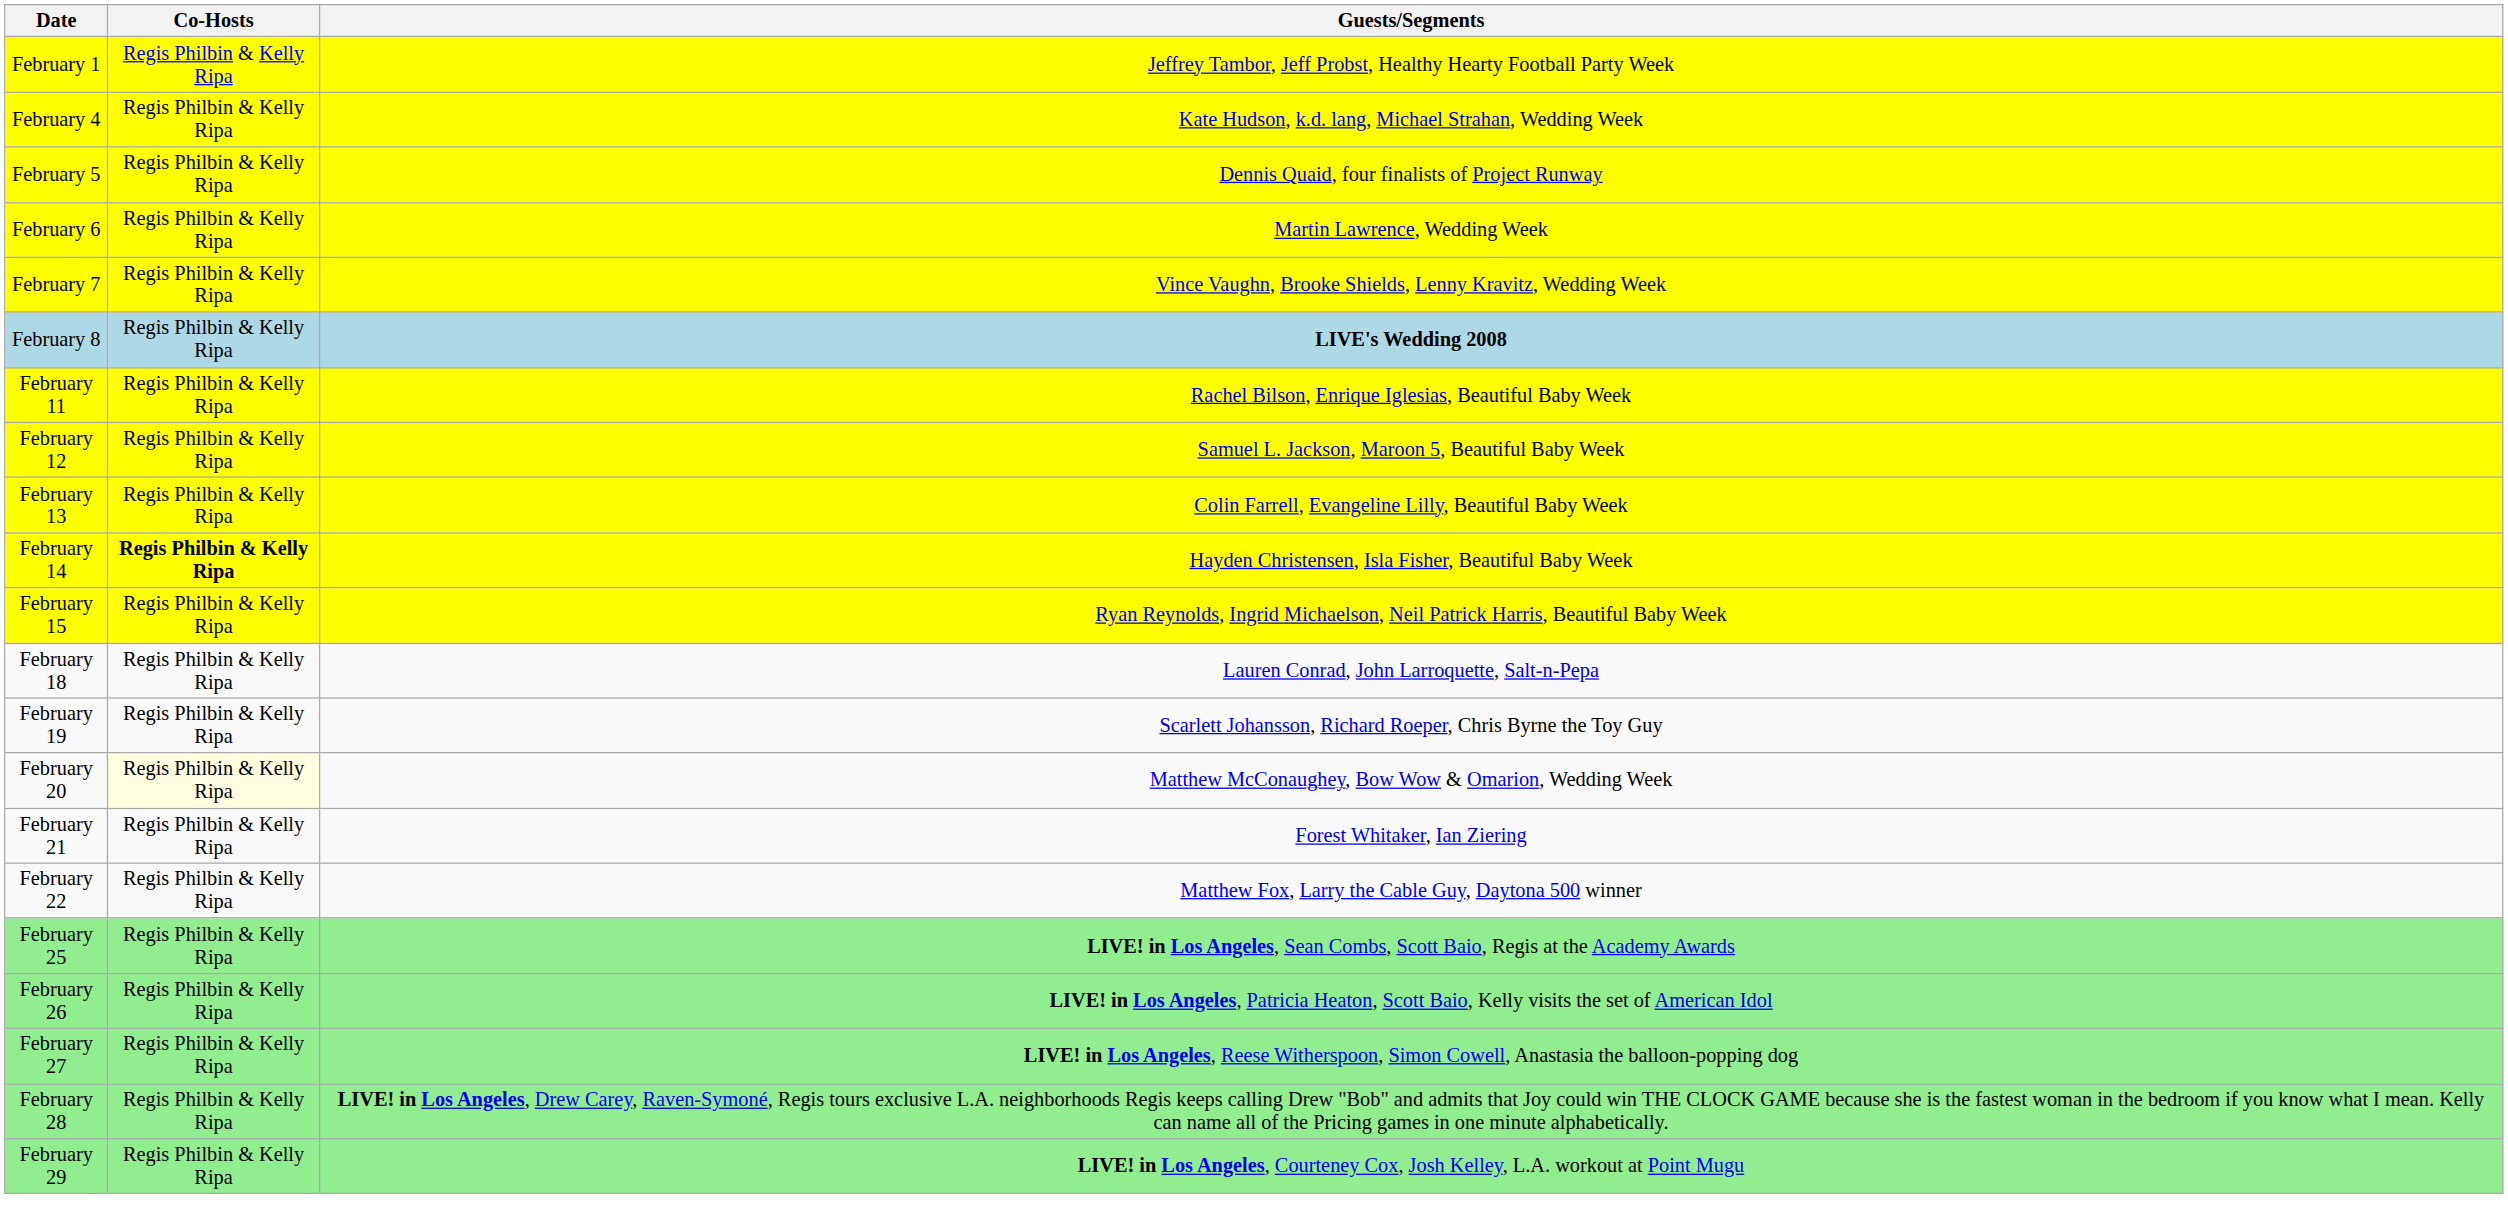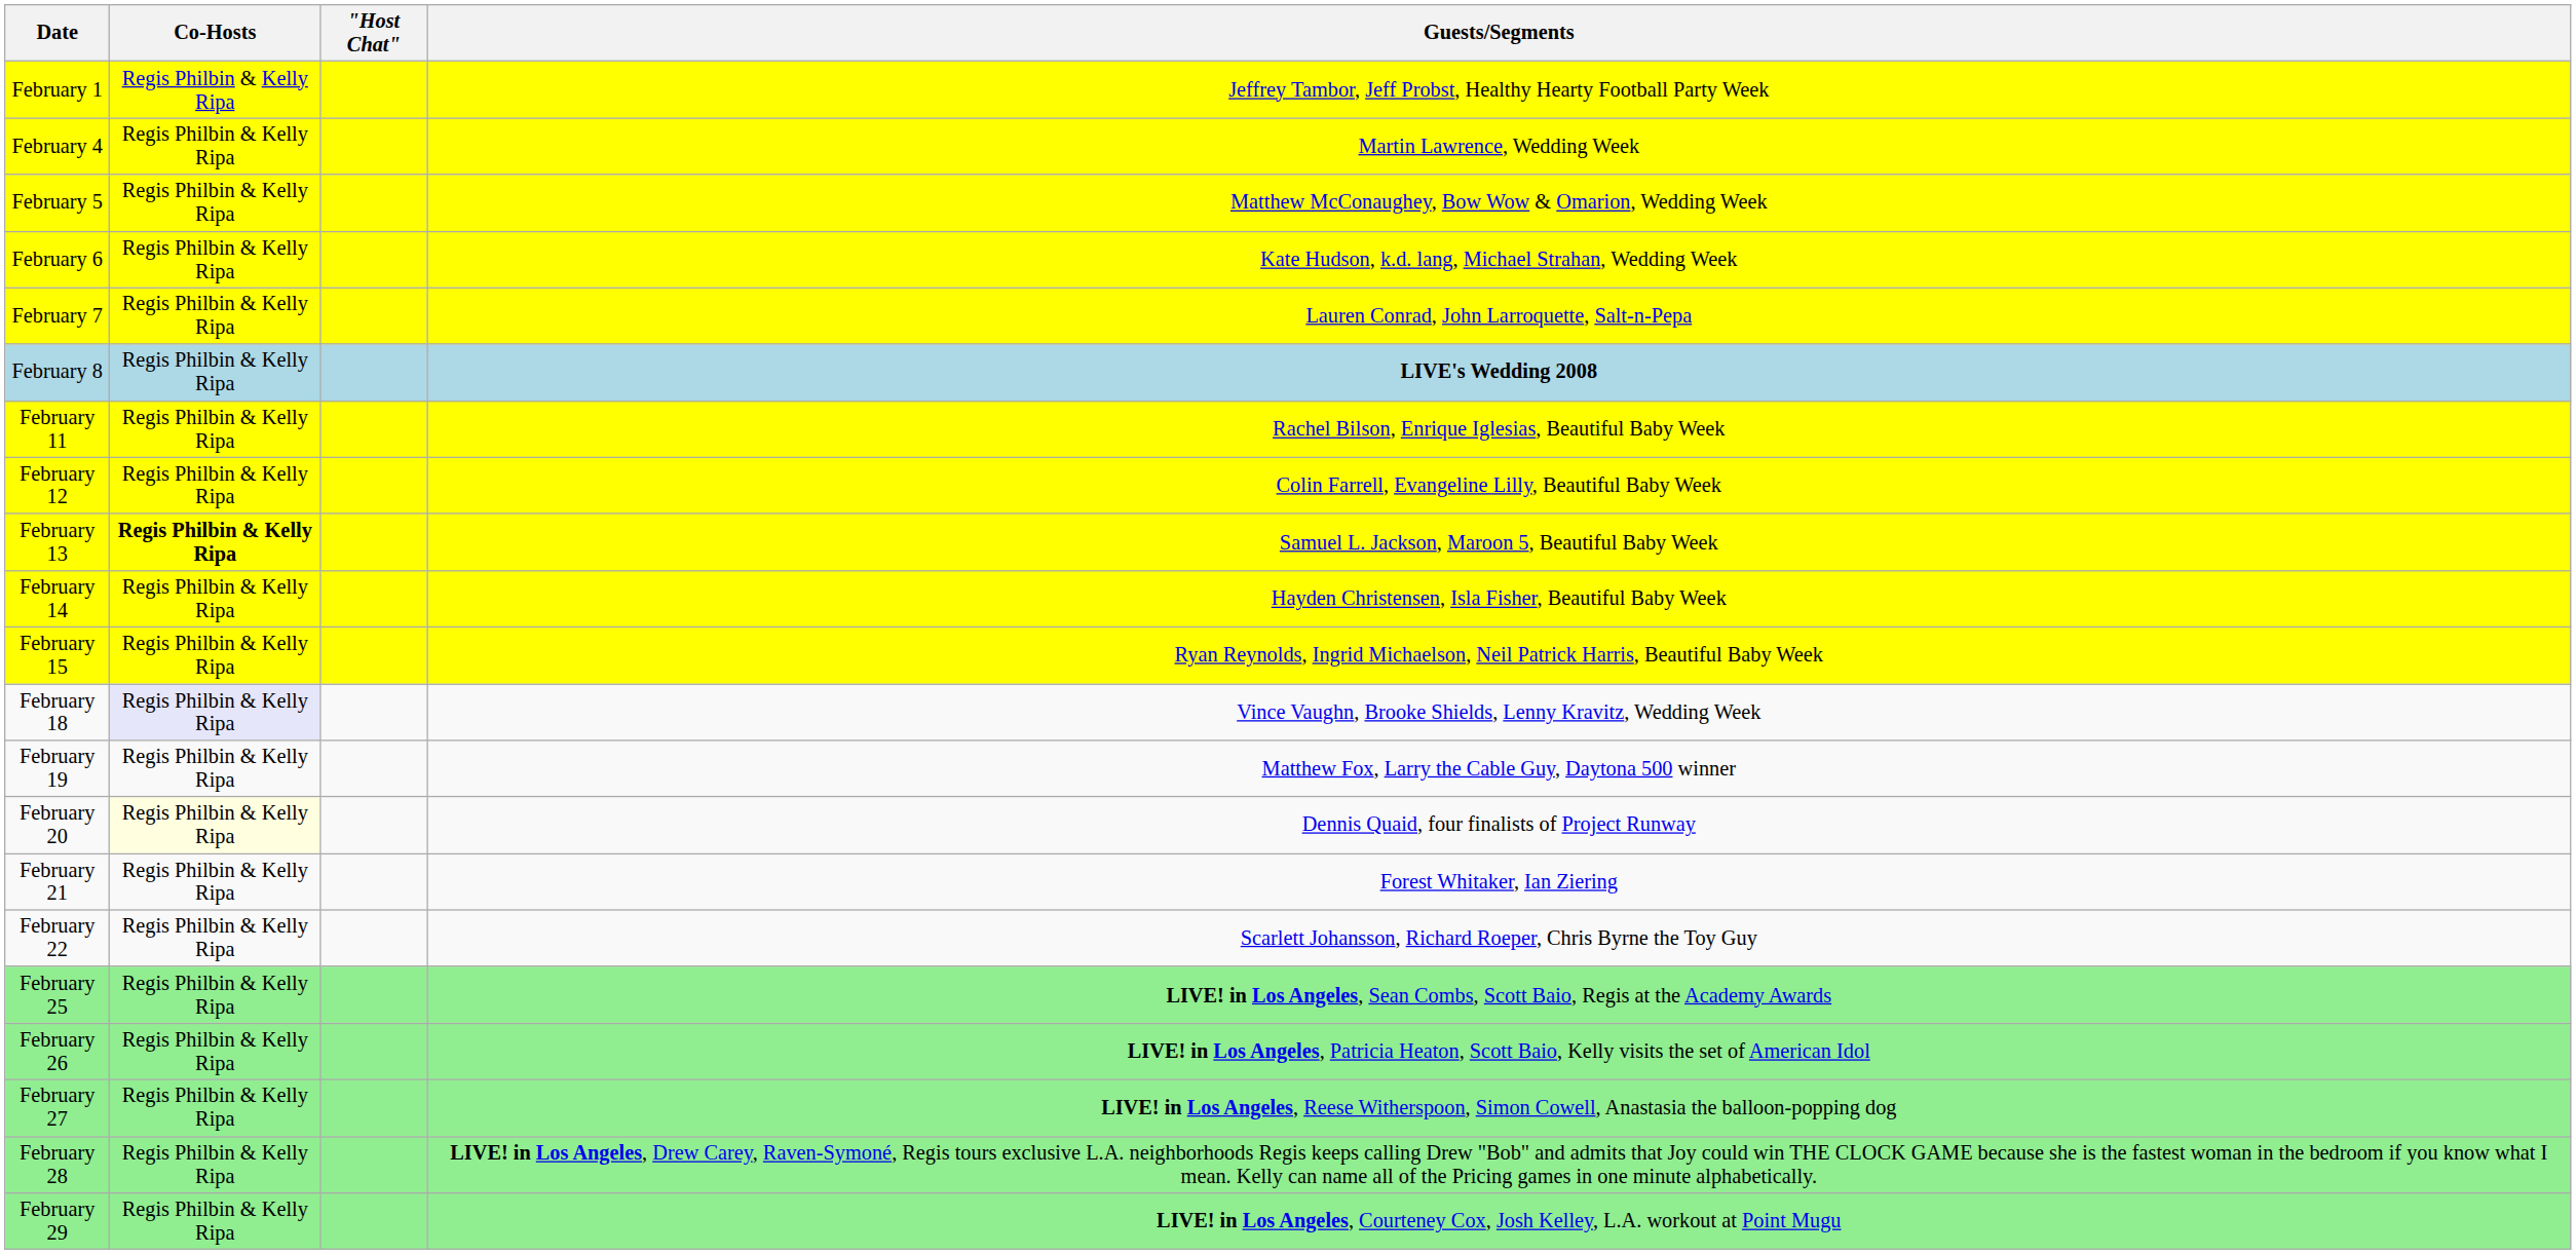+ column: "Host Chat"
February 4 | Guests/Segments: Kate Hudson, k.d. lang, Michael Strahan, Wedding Week -> Martin Lawrence, Wedding Week
February 5 | Guests/Segments: Dennis Quaid, four finalists of Project Runway -> Matthew McConaughey, Bow Wow & Omarion, Wedding Week
February 6 | Guests/Segments: Martin Lawrence, Wedding Week -> Kate Hudson, k.d. lang, Michael Strahan, Wedding Week
February 7 | Guests/Segments: Vince Vaughn, Brooke Shields, Lenny Kravitz, Wedding Week -> Lauren Conrad, John Larroquette, Salt-n-Pepa
February 12 | Guests/Segments: Samuel L. Jackson, Maroon 5, Beautiful Baby Week -> Colin Farrell, Evangeline Lilly, Beautiful Baby Week
February 13 | Co-Hosts: normal -> bold
February 13 | Guests/Segments: Colin Farrell, Evangeline Lilly, Beautiful Baby Week -> Samuel L. Jackson, Maroon 5, Beautiful Baby Week
February 14 | Co-Hosts: bold -> normal
February 18 | Co-Hosts: no background -> lavender background
February 18 | Guests/Segments: Lauren Conrad, John Larroquette, Salt-n-Pepa -> Vince Vaughn, Brooke Shields, Lenny Kravitz, Wedding Week
February 19 | Guests/Segments: Scarlett Johansson, Richard Roeper, Chris Byrne the Toy Guy -> Matthew Fox, Larry the Cable Guy, Daytona 500 winner
February 20 | Guests/Segments: Matthew McConaughey, Bow Wow & Omarion, Wedding Week -> Dennis Quaid, four finalists of Project Runway
February 22 | Guests/Segments: Matthew Fox, Larry the Cable Guy, Daytona 500 winner -> Scarlett Johansson, Richard Roeper, Chris Byrne the Toy Guy
